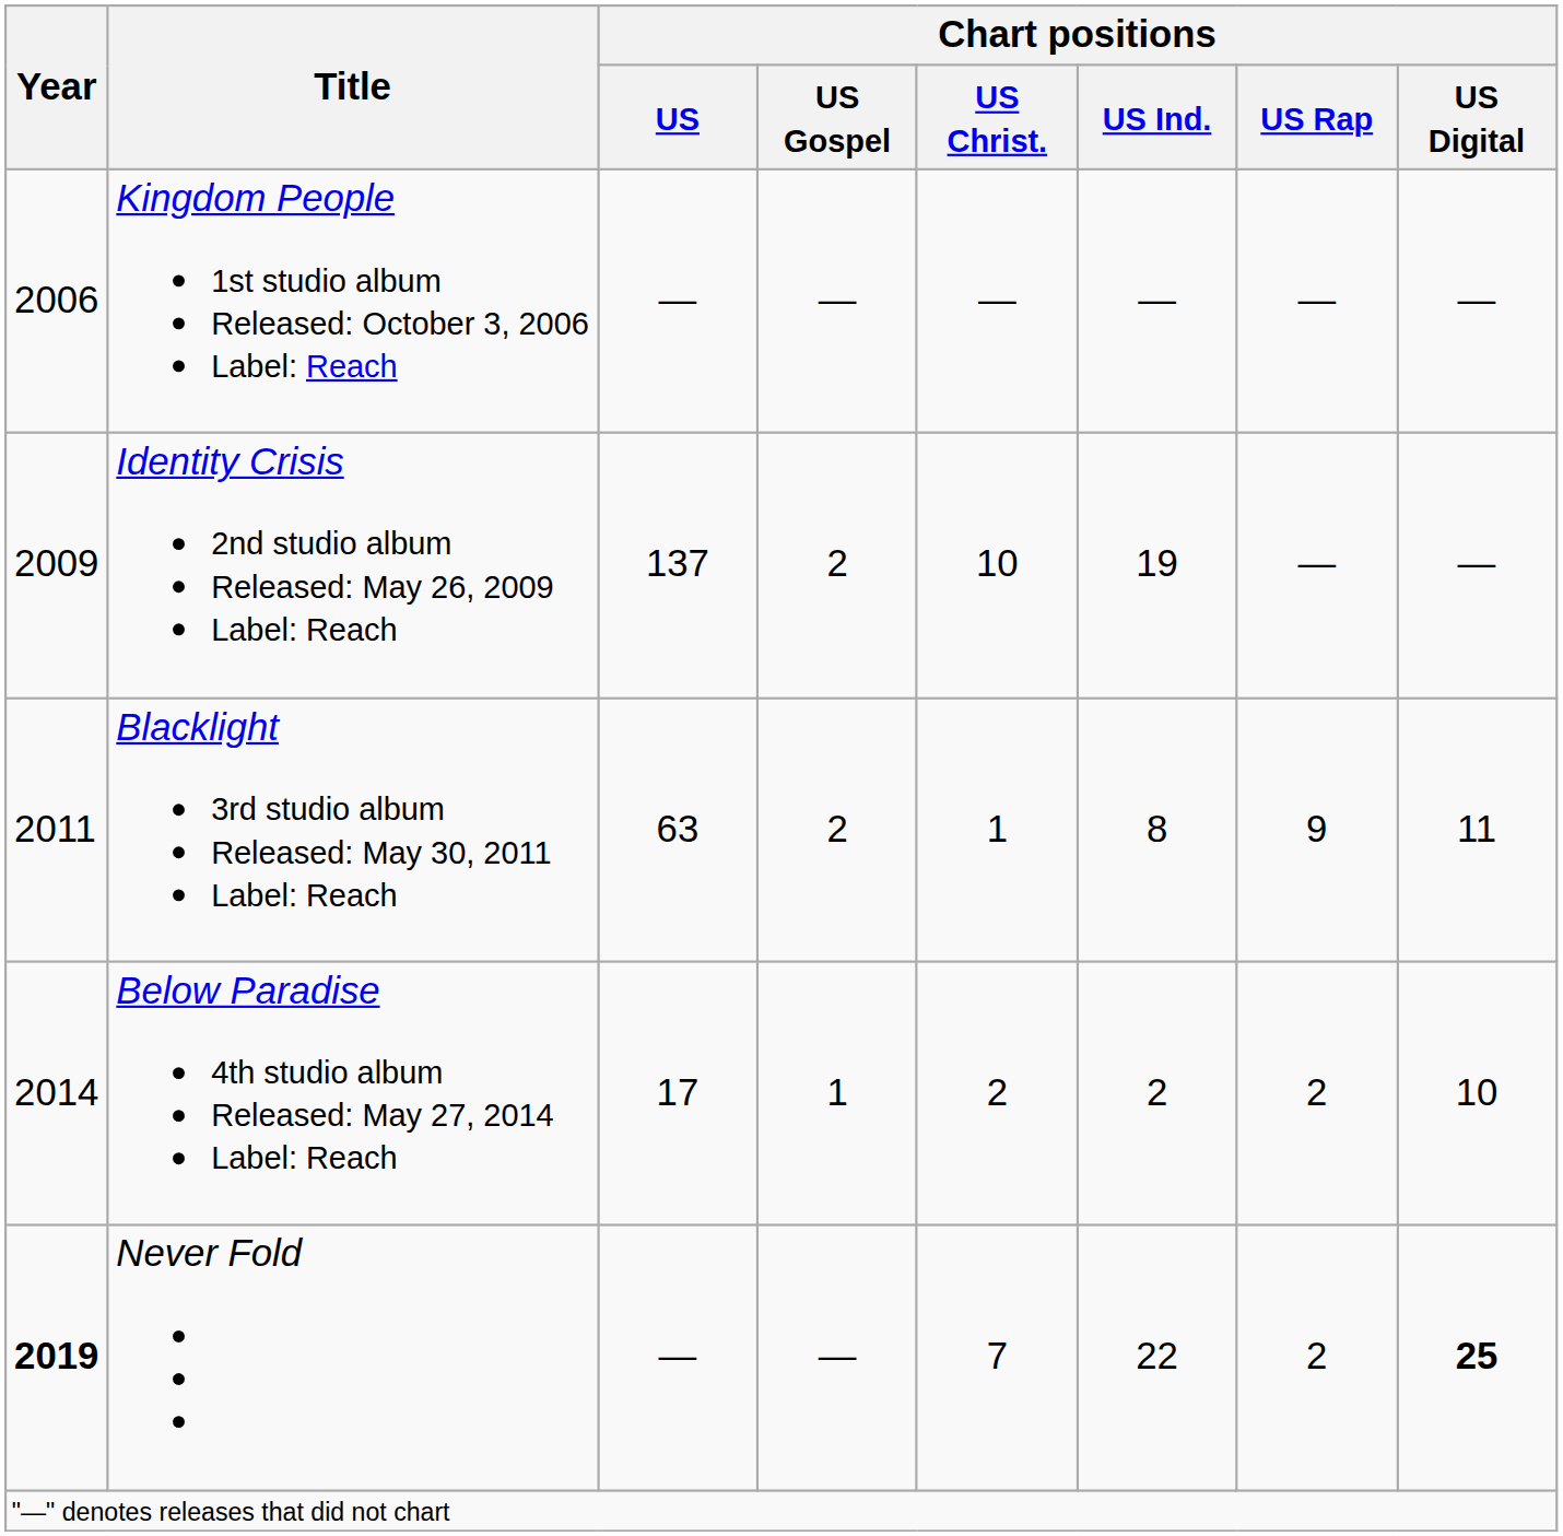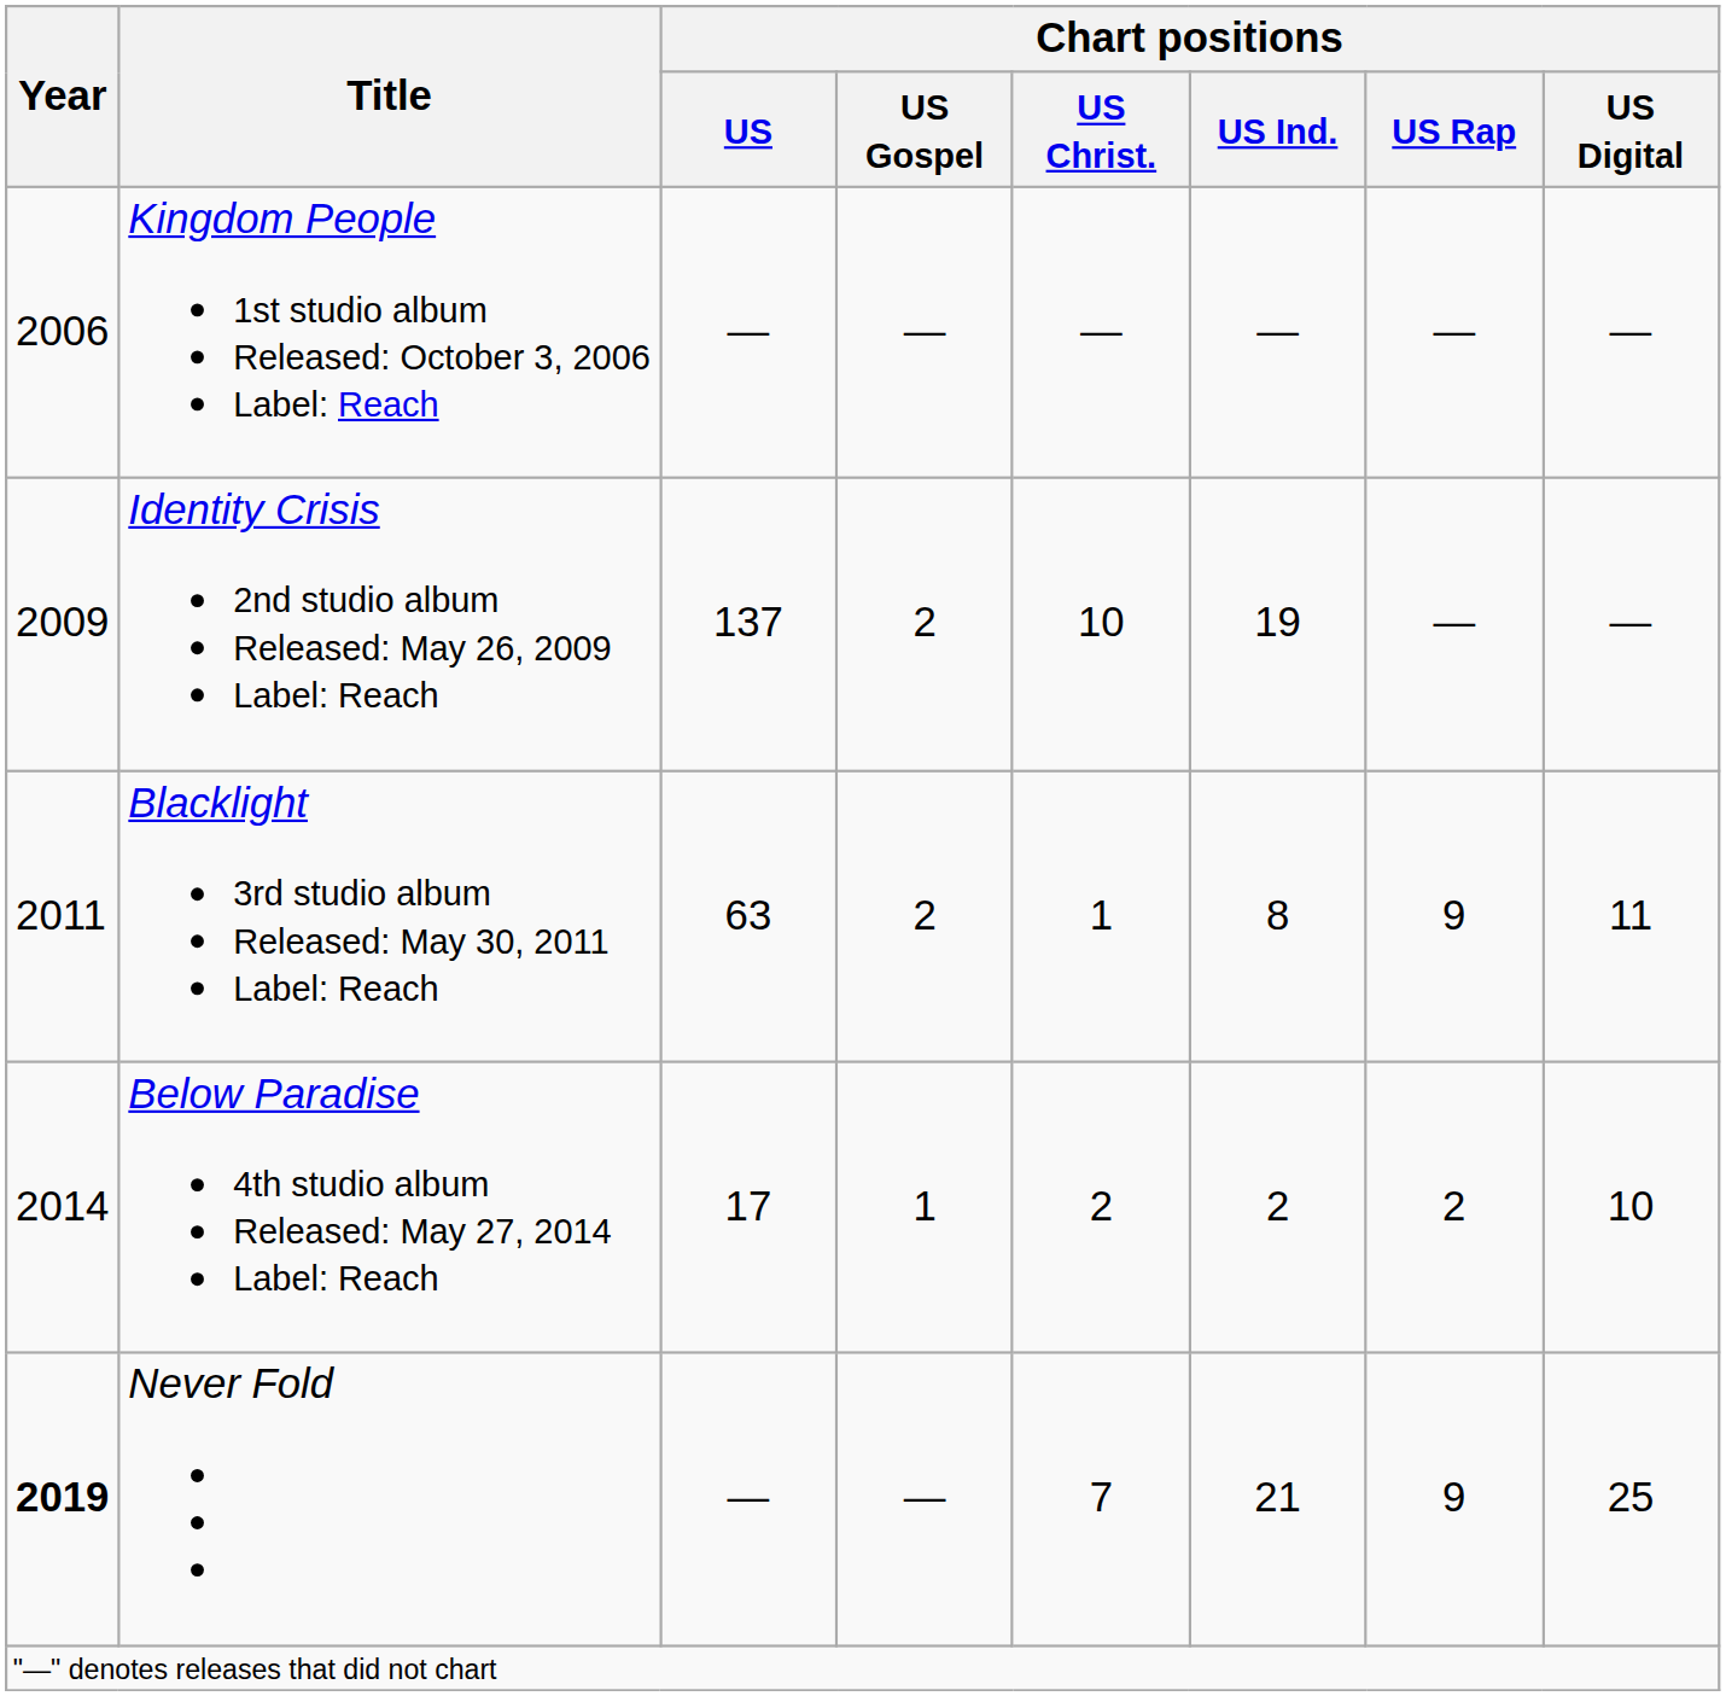Never Fold | Chart positions / US Ind.: 22 -> 21
Never Fold | Chart positions / US Rap: 2 -> 9
Never Fold | Chart positions / US Digital: bold -> normal
